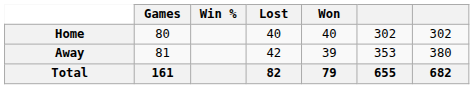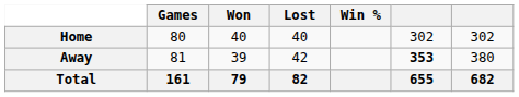columns swapped: Won <-> Win %
Away | column 6: normal -> bold
